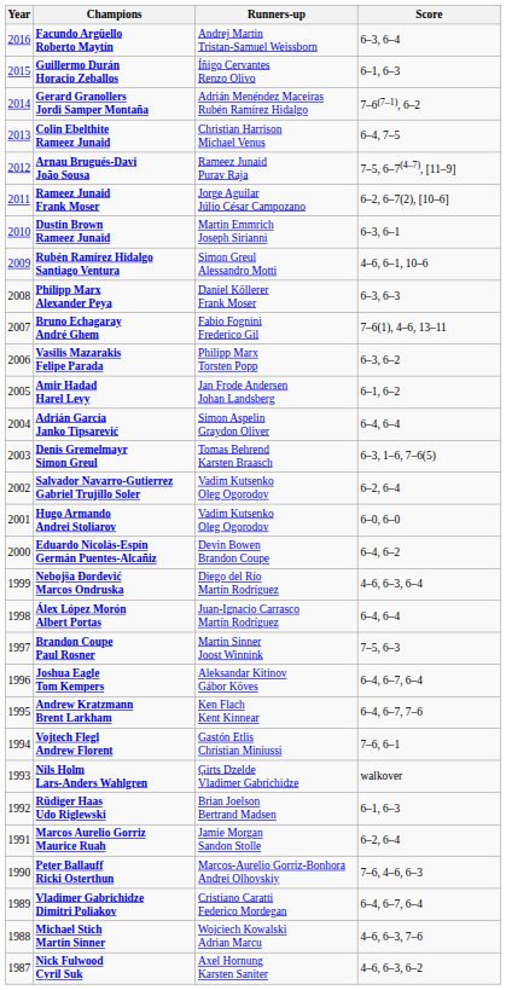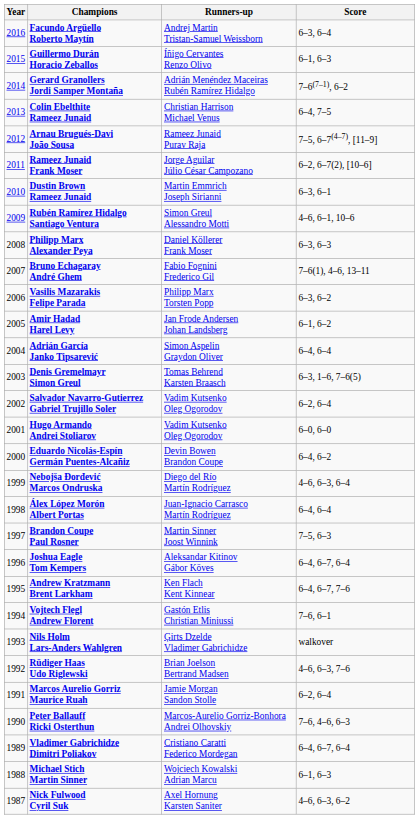Rüdiger Haas Udo Riglewski | Score: 6–1, 6–3 -> 4–6, 6–3, 7–6
Michael Stich Martin Sinner | Score: 4–6, 6–3, 7–6 -> 6–1, 6–3
